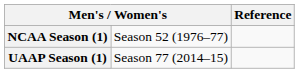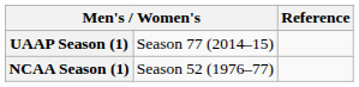rows swapped: NCAA Season (1) <-> UAAP Season (1)
